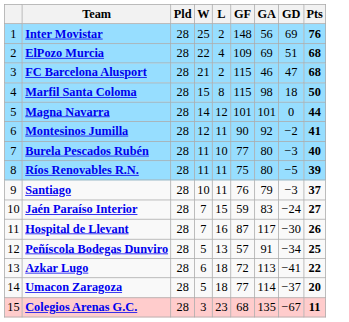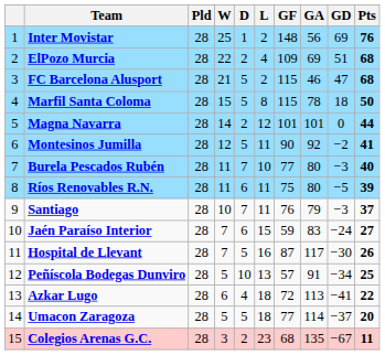+ column: D | 1 | 2 | 5 | 5 | 2 | 5 | 7 | 6 | 7 | 6 | 5 | 10 | 4 | 5 | 2
Marfil Santa Coloma | GA: 98 -> 78
